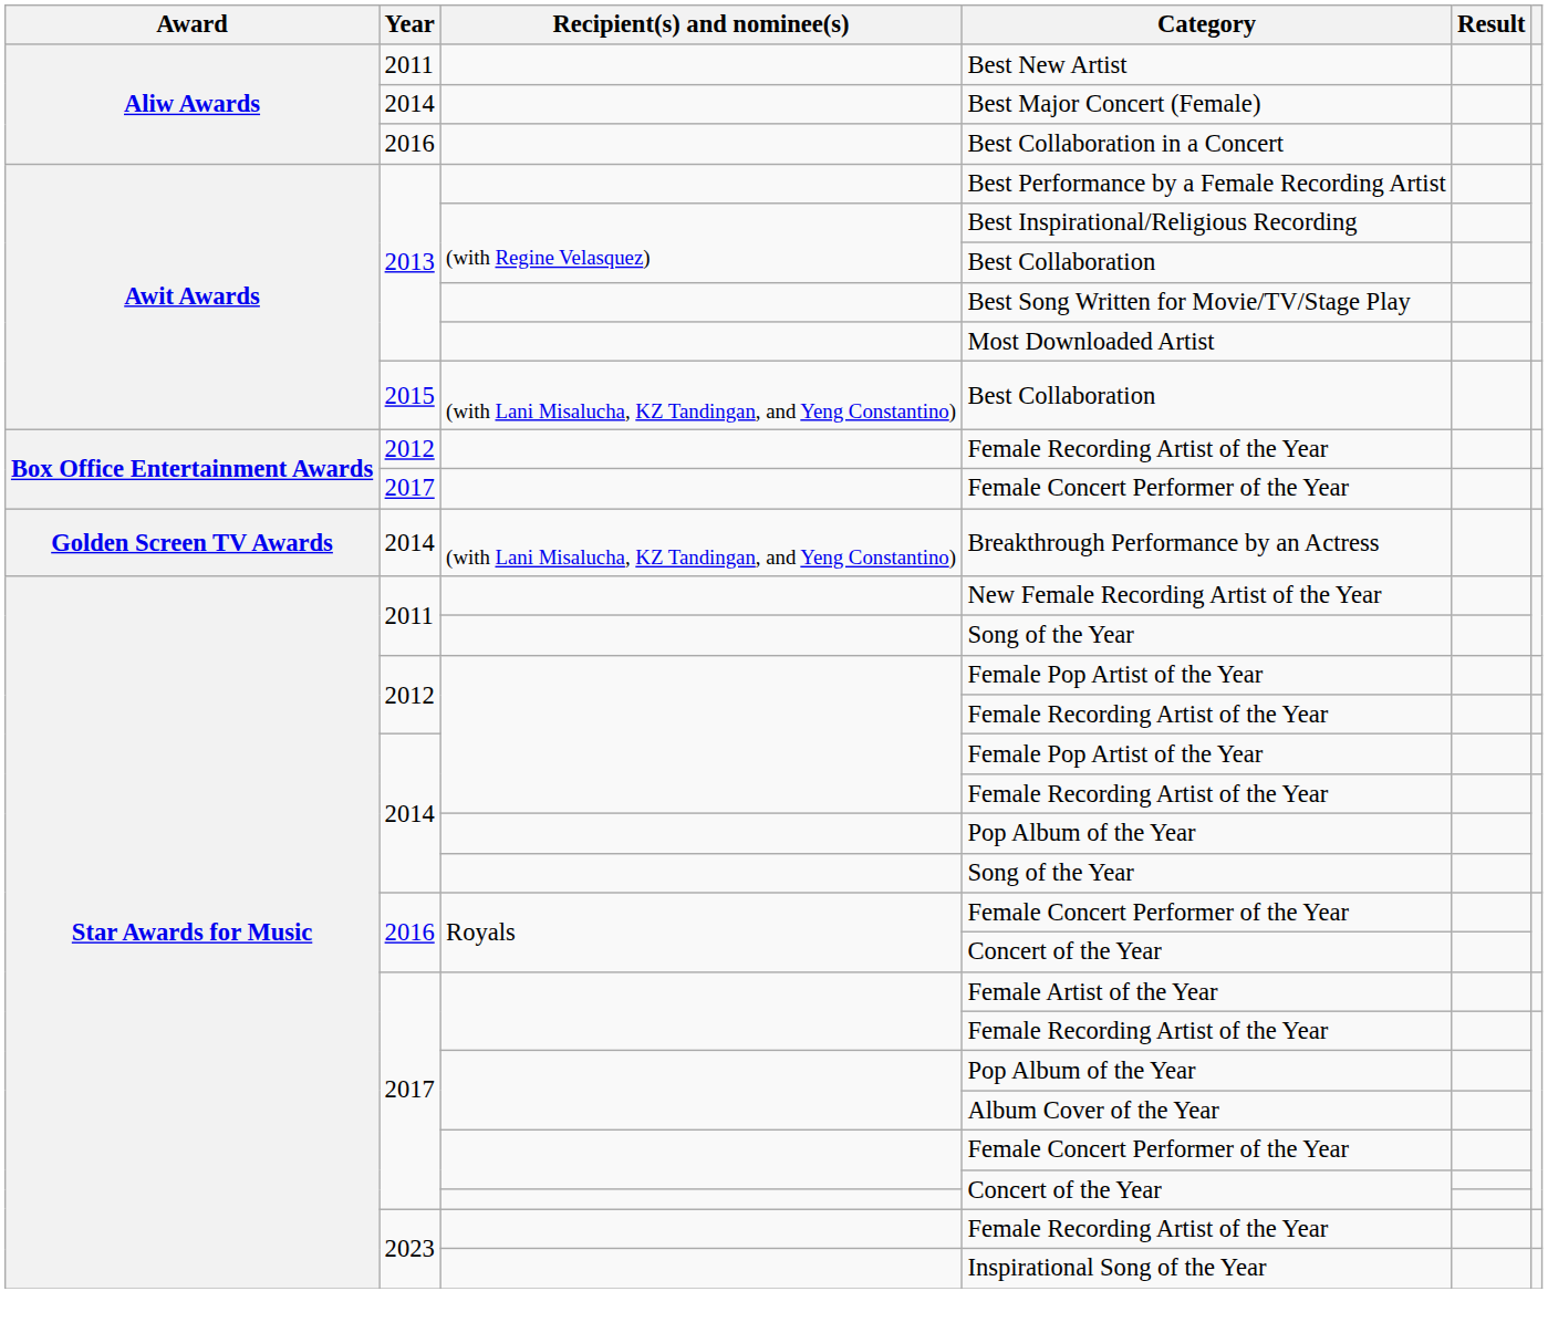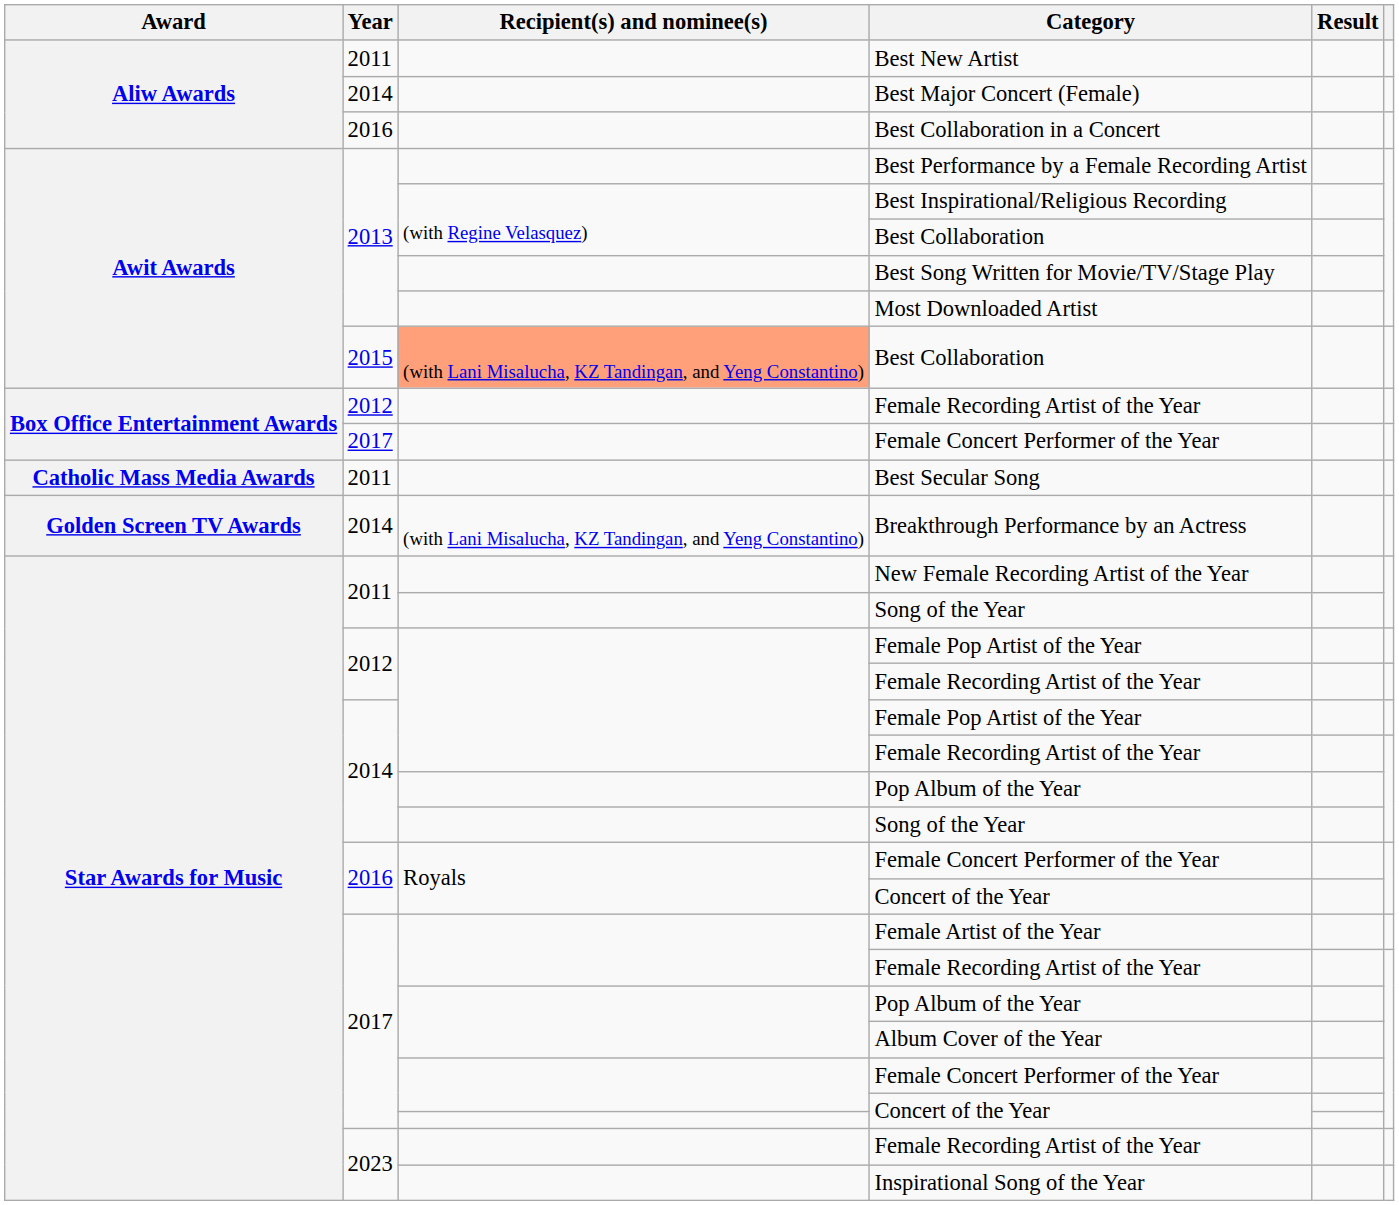2015 / Best Collaboration | Recipient(s) and nominee(s): no background -> lightsalmon background
+ row: Catholic Mass Media Awards | 2011 | Best Secular Song
